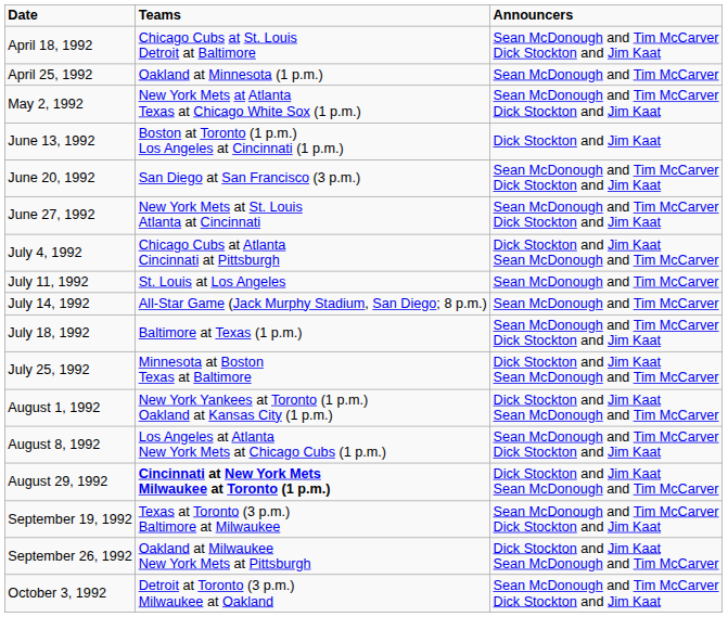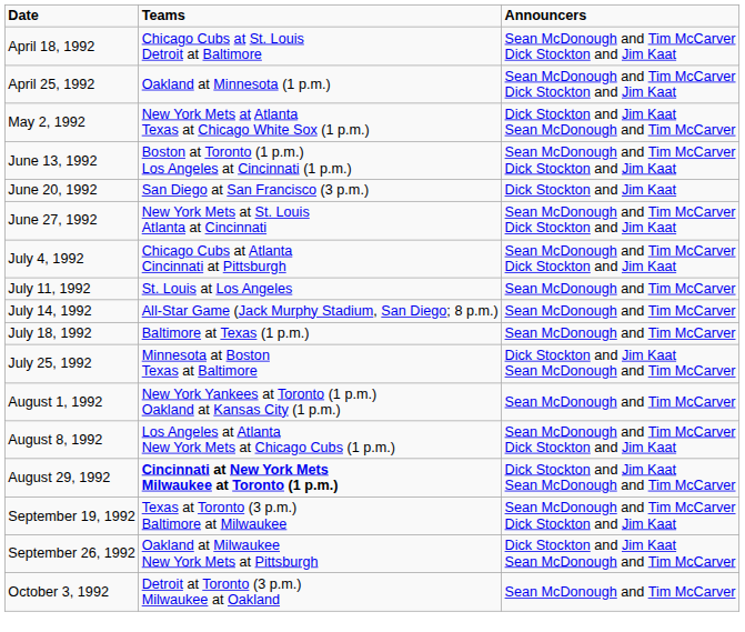April 25, 1992 | Announcers: Sean McDonough and Tim McCarver -> Sean McDonough and Tim McCarver Dick Stockton and Jim Kaat
May 2, 1992 | Announcers: Sean McDonough and Tim McCarver Dick Stockton and Jim Kaat -> Dick Stockton and Jim Kaat Sean McDonough and Tim McCarver
June 13, 1992 | Announcers: Dick Stockton and Jim Kaat -> Sean McDonough and Tim McCarver Dick Stockton and Jim Kaat
June 20, 1992 | Announcers: Sean McDonough and Tim McCarver Dick Stockton and Jim Kaat -> Dick Stockton and Jim Kaat
July 4, 1992 | Announcers: Dick Stockton and Jim Kaat Sean McDonough and Tim McCarver -> Sean McDonough and Tim McCarver Dick Stockton and Jim Kaat
July 18, 1992 | Announcers: Sean McDonough and Tim McCarver Dick Stockton and Jim Kaat -> Sean McDonough and Tim McCarver
August 1, 1992 | Announcers: Dick Stockton and Jim Kaat Sean McDonough and Tim McCarver -> Sean McDonough and Tim McCarver
October 3, 1992 | Announcers: Sean McDonough and Tim McCarver Dick Stockton and Jim Kaat -> Sean McDonough and Tim McCarver
